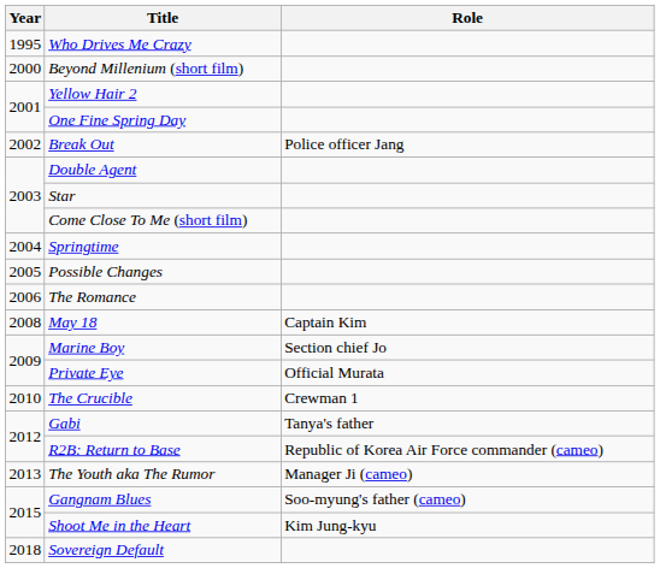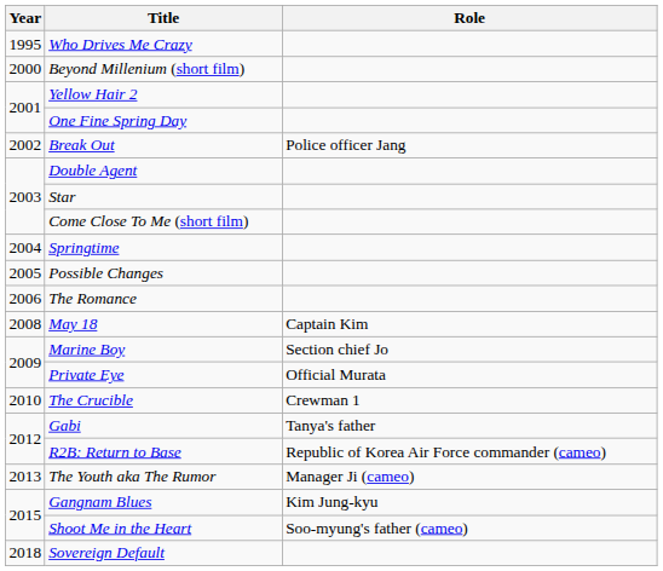Gangnam Blues | Role: Soo-myung's father (cameo) -> Kim Jung-kyu
Shoot Me in the Heart | Role: Kim Jung-kyu -> Soo-myung's father (cameo)
